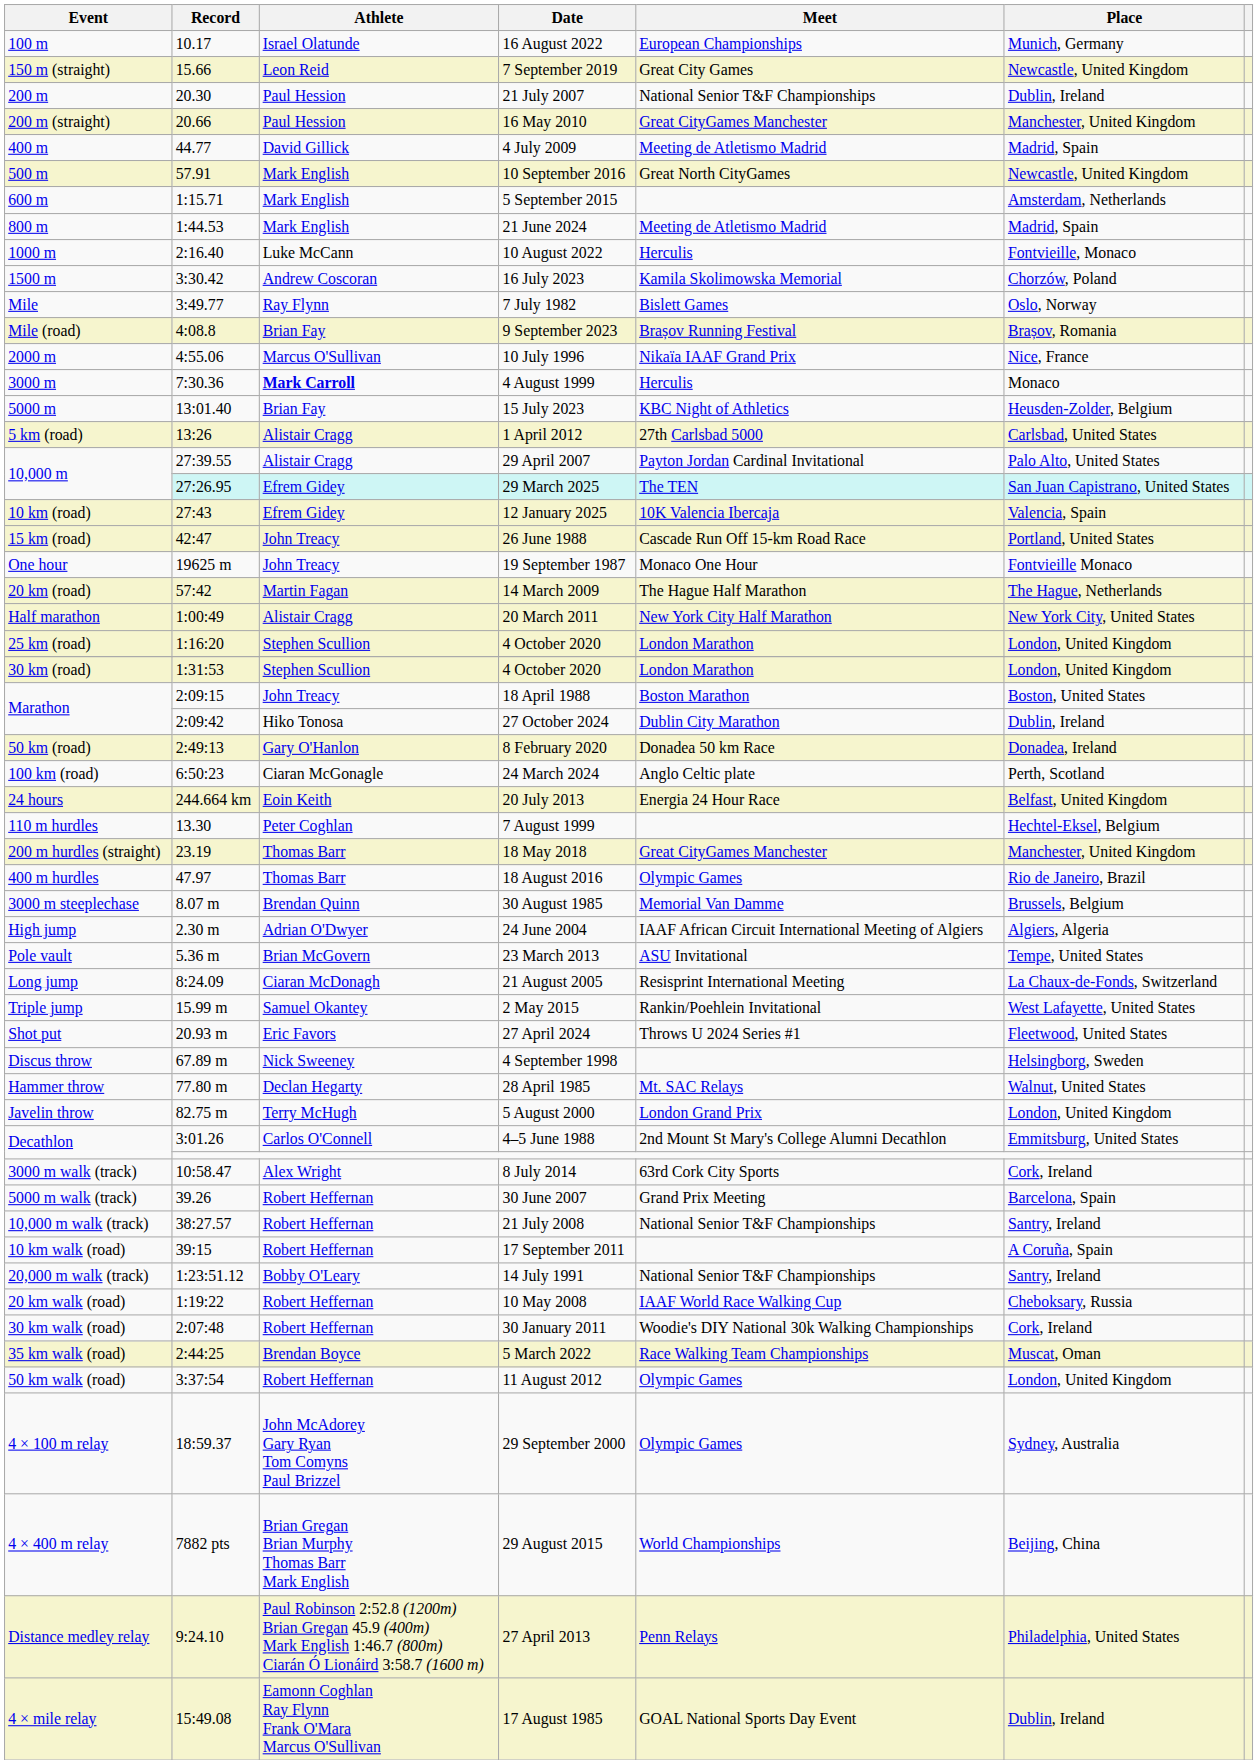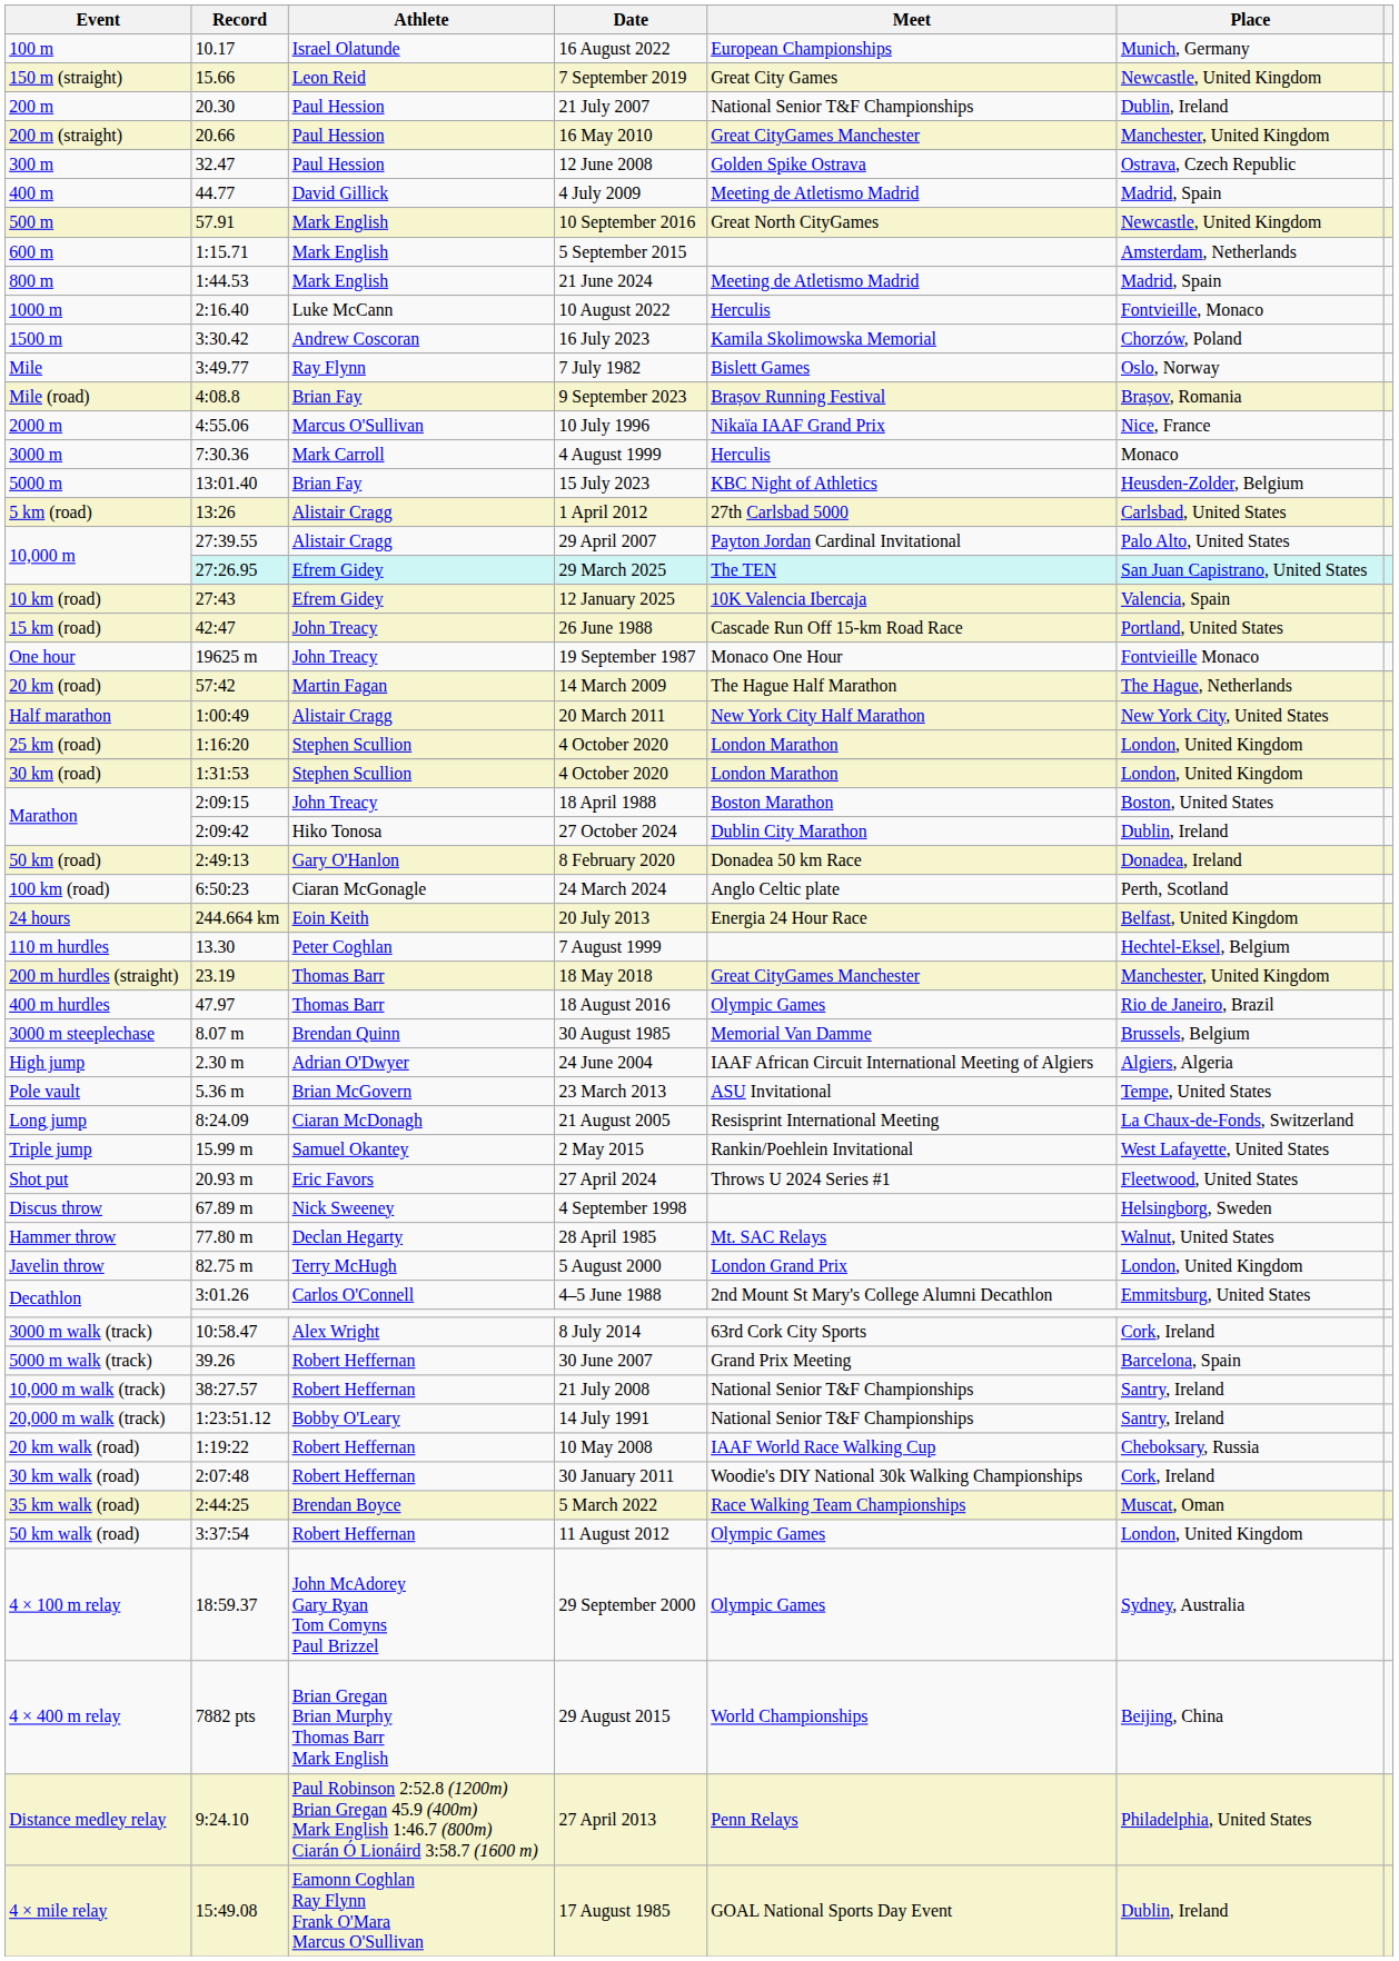+ row: 300 m | 32.47 | Paul Hession | 12 June 2008 | Golden Spike Ostrava | Ostrava, Czech Republic
4 August 1999 | Athlete: bold -> normal
- row: 10 km walk (road) | 39:15 | Robert Heffernan | 17 September 2011 | A Coruña, Spain
